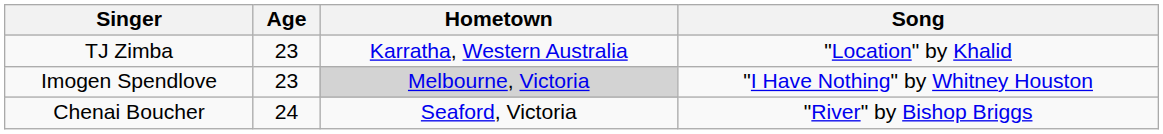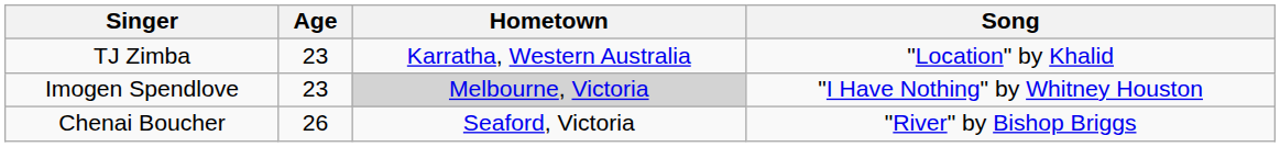Chenai Boucher | Age: 24 -> 26
